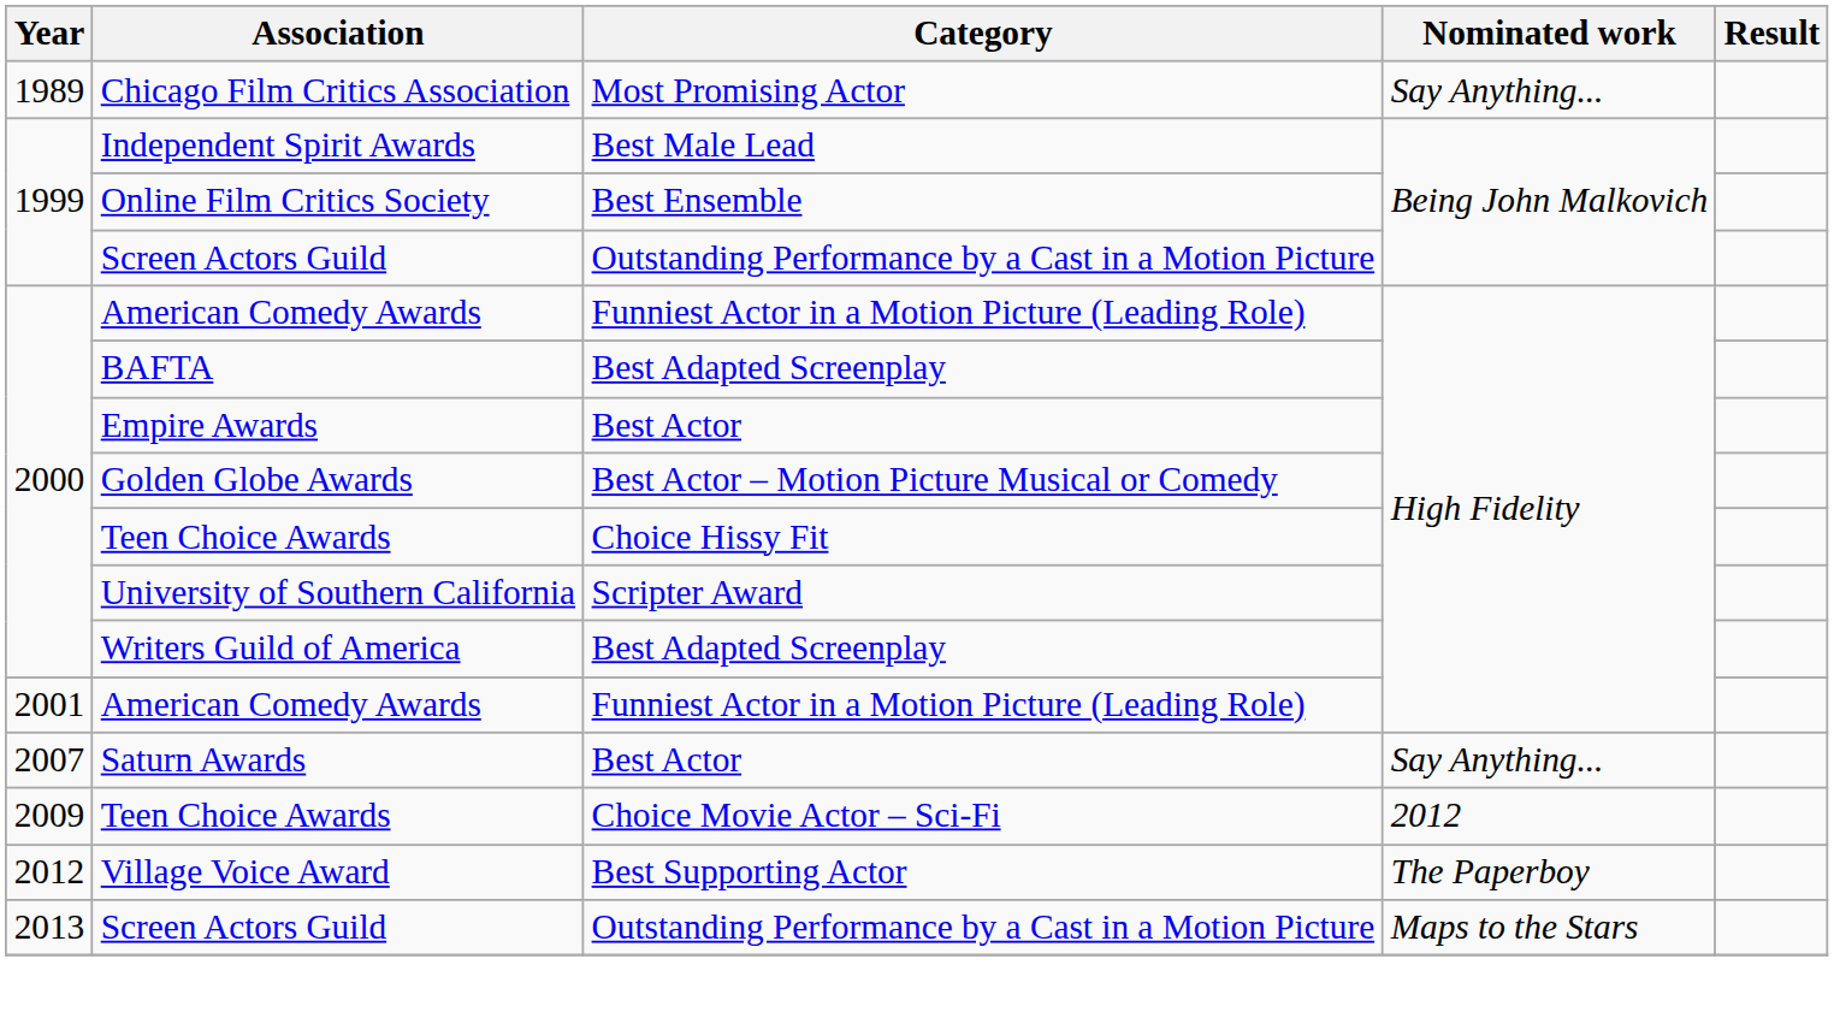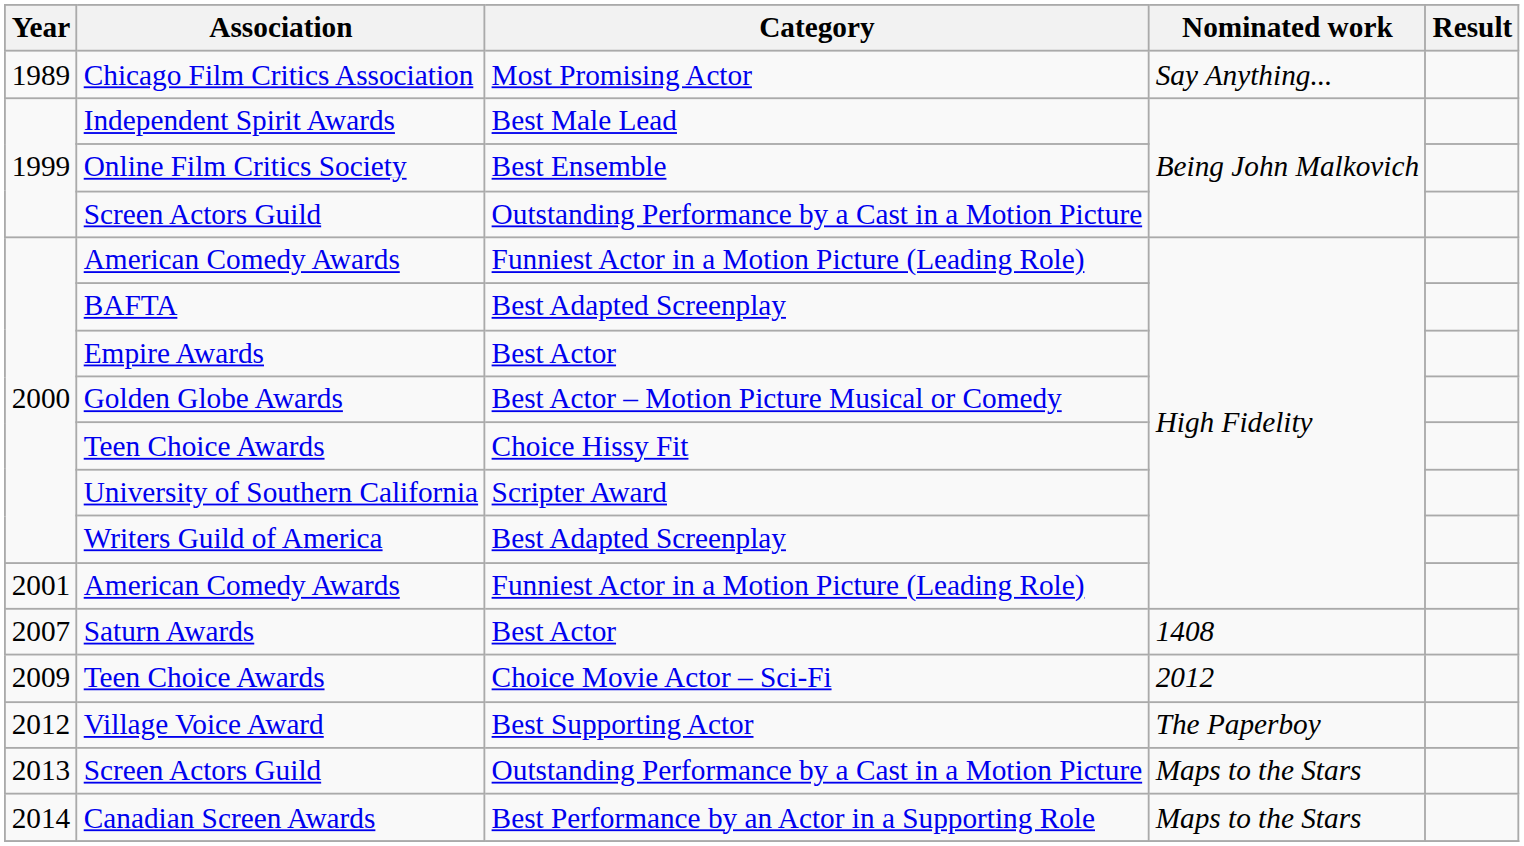Saturn Awards | Nominated work: Say Anything... -> 1408
+ row: 2014 | Canadian Screen Awards | Best Performance by an Actor in a Supporting Role | Maps to the Stars
